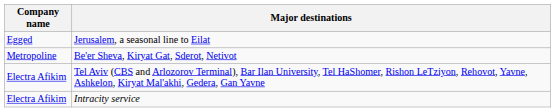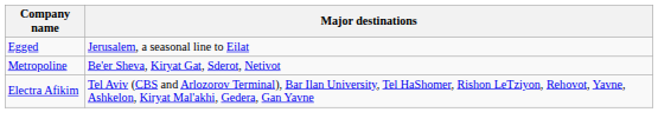- row: Electra Afikim | Intracity service
